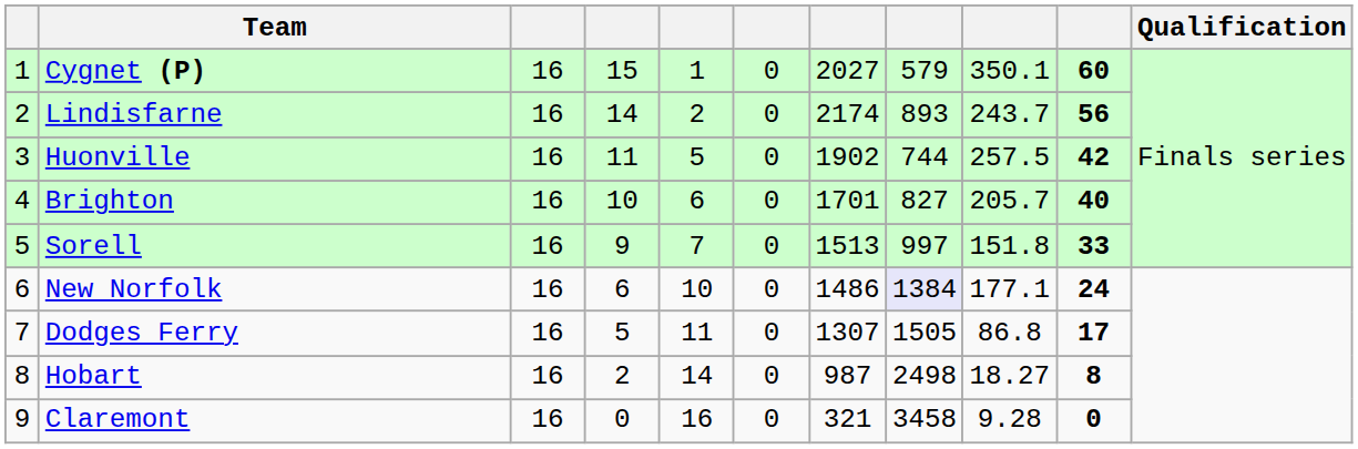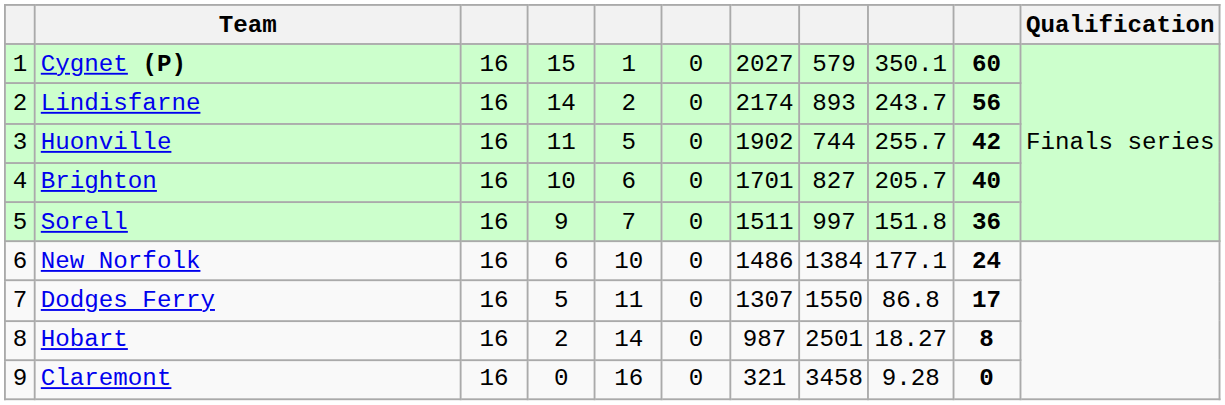Huonville | column 9: 257.5 -> 255.7
Sorell | column 7: 1513 -> 1511
Sorell | column 10: 33 -> 36
New Norfolk | column 8: lavender background -> no background
Dodges Ferry | column 8: 1505 -> 1550
Hobart | column 8: 2498 -> 2501
